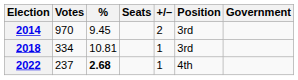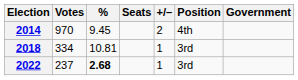2014 | Position: 3rd -> 4th
2022 | Position: 4th -> 3rd
